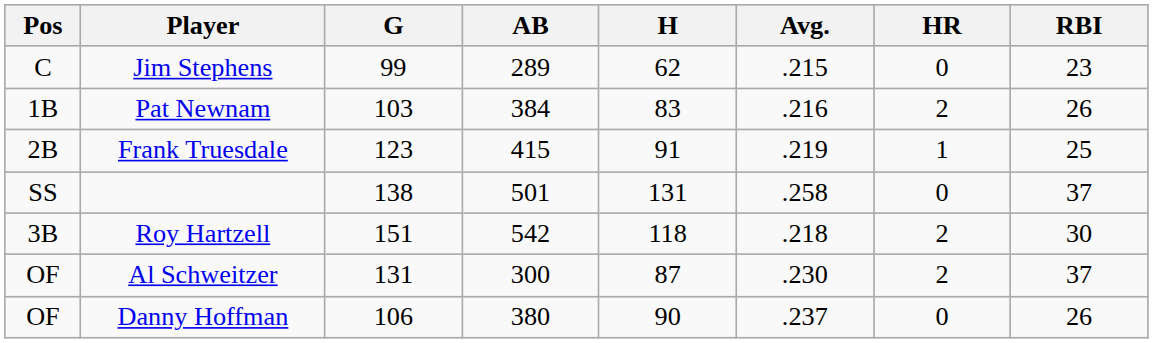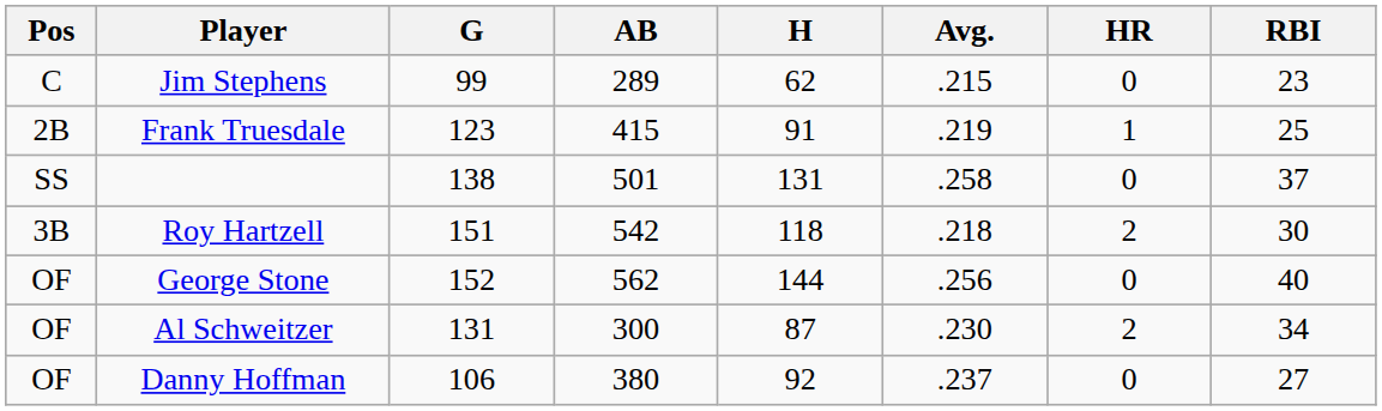- row: 1B | Pat Newnam | 103 | 384 | 83 | .216 | 2 | 26
+ row: OF | George Stone | 152 | 562 | 144 | .256 | 0 | 40
Al Schweitzer | RBI: 37 -> 34
Danny Hoffman | H: 90 -> 92
Danny Hoffman | RBI: 26 -> 27
